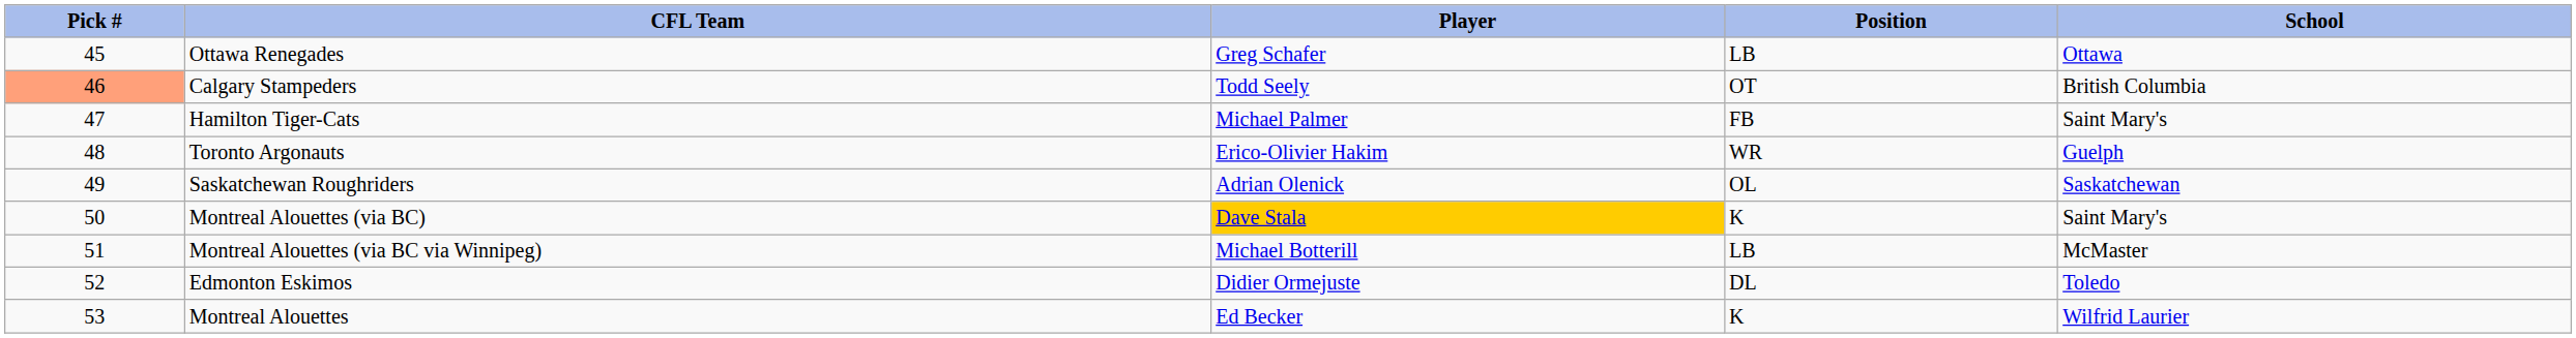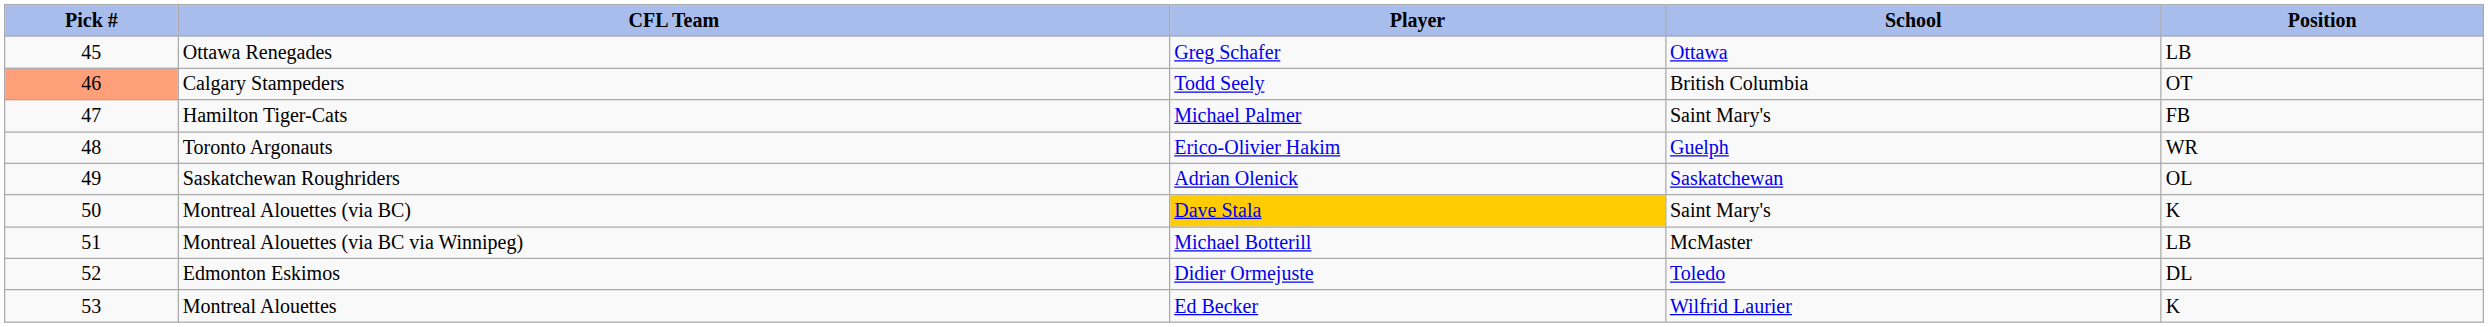columns swapped: Position <-> School
